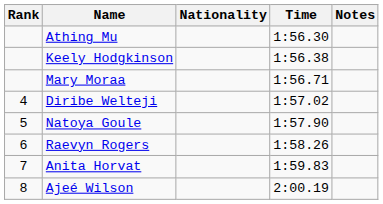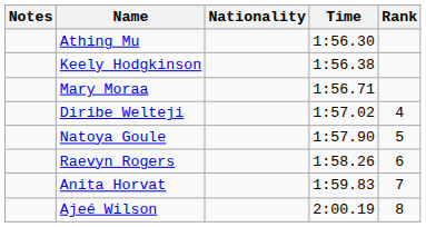columns swapped: Rank <-> Notes
